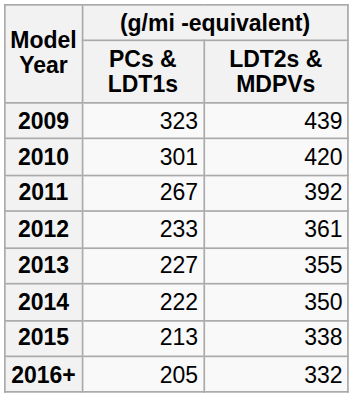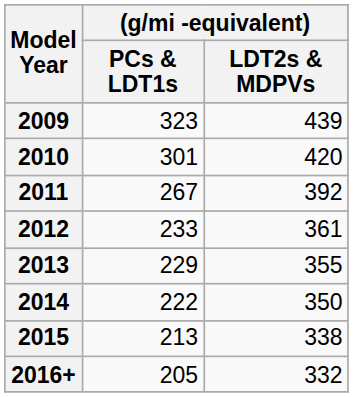2013 | (g/mi -equivalent) / PCs & LDT1s: 227 -> 229
